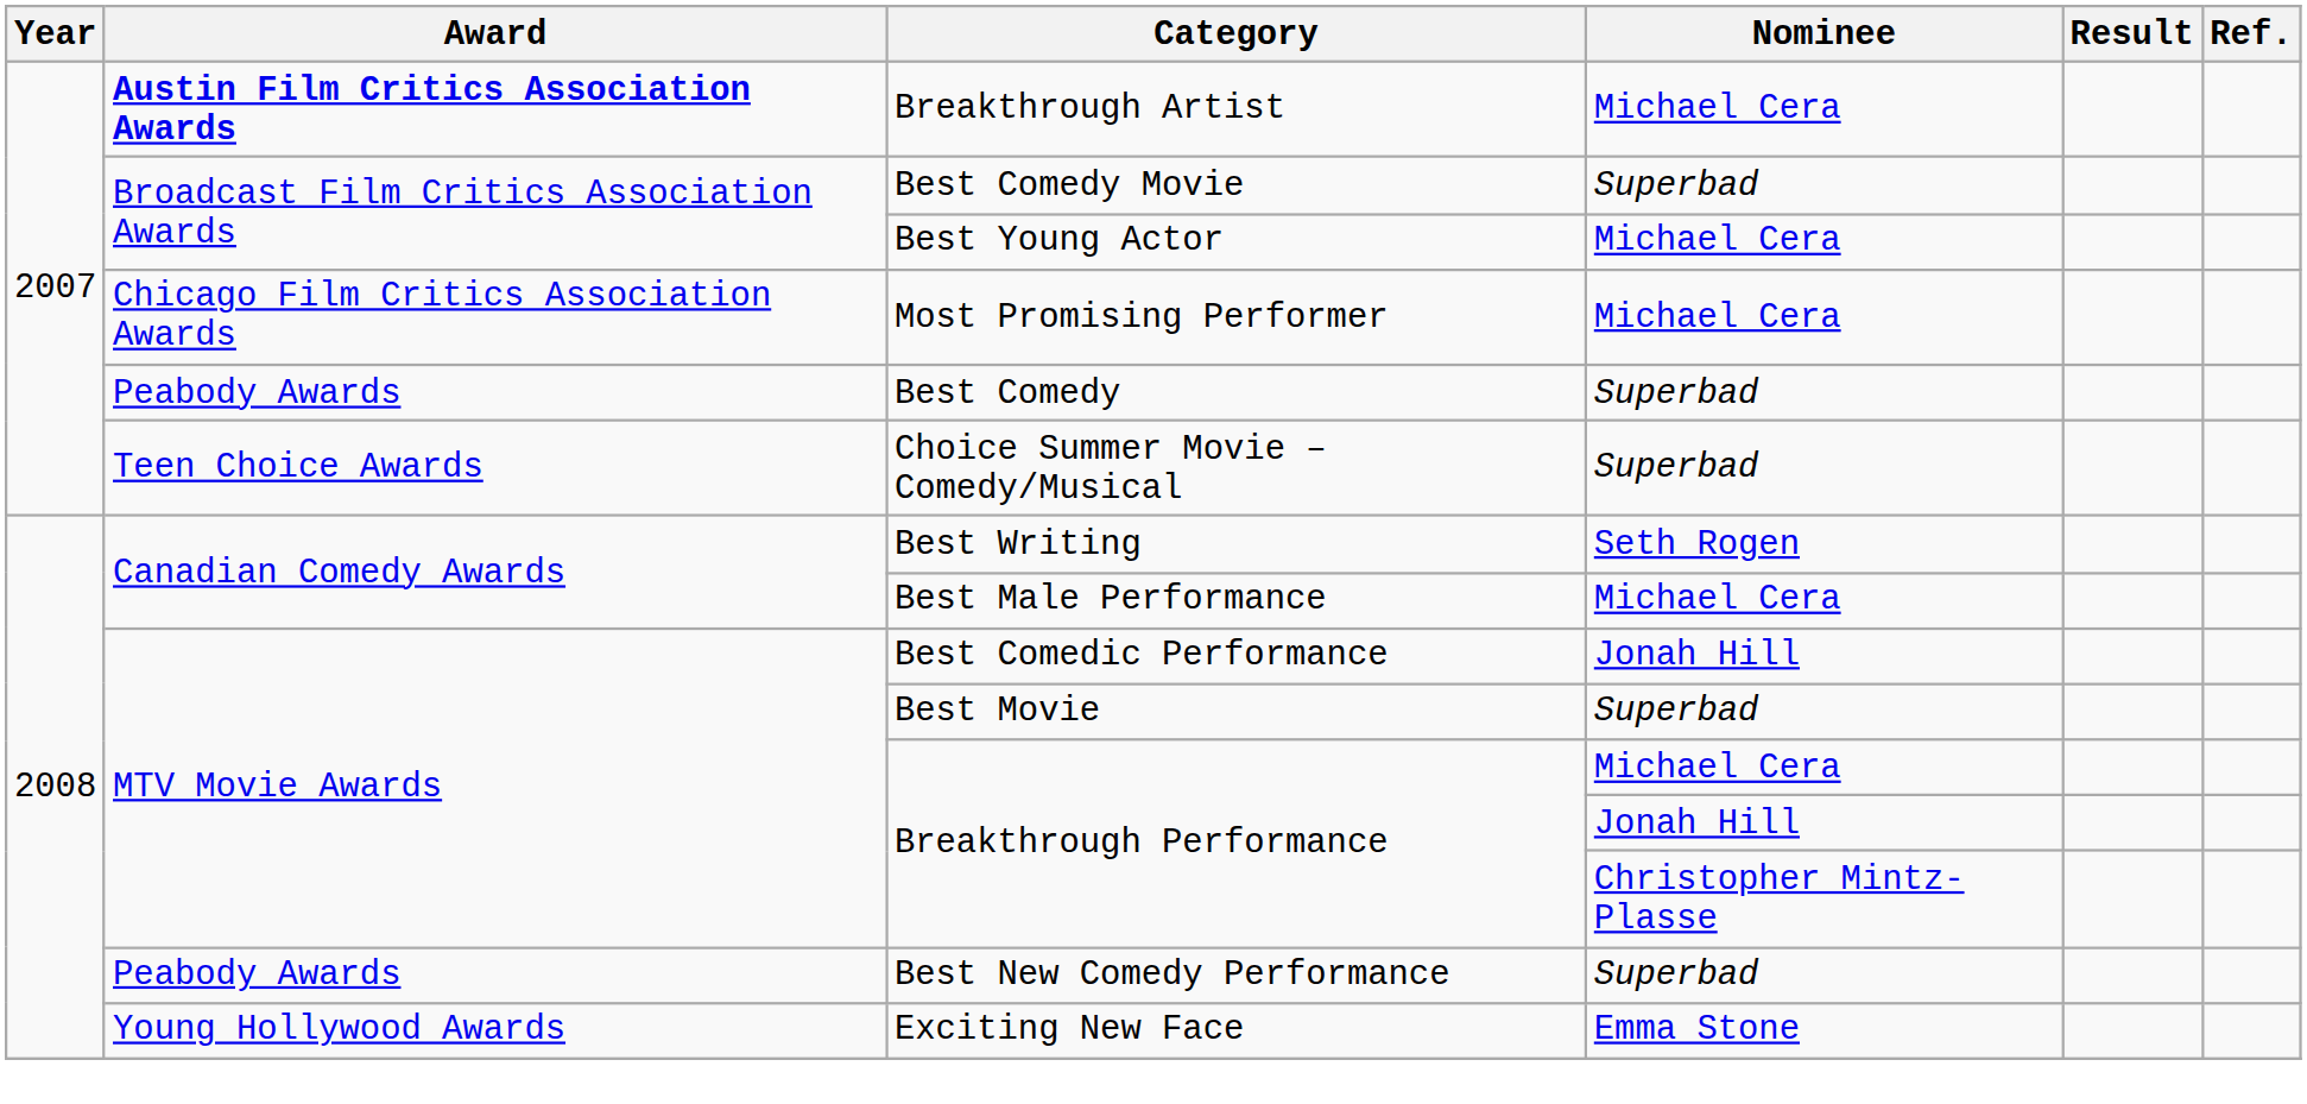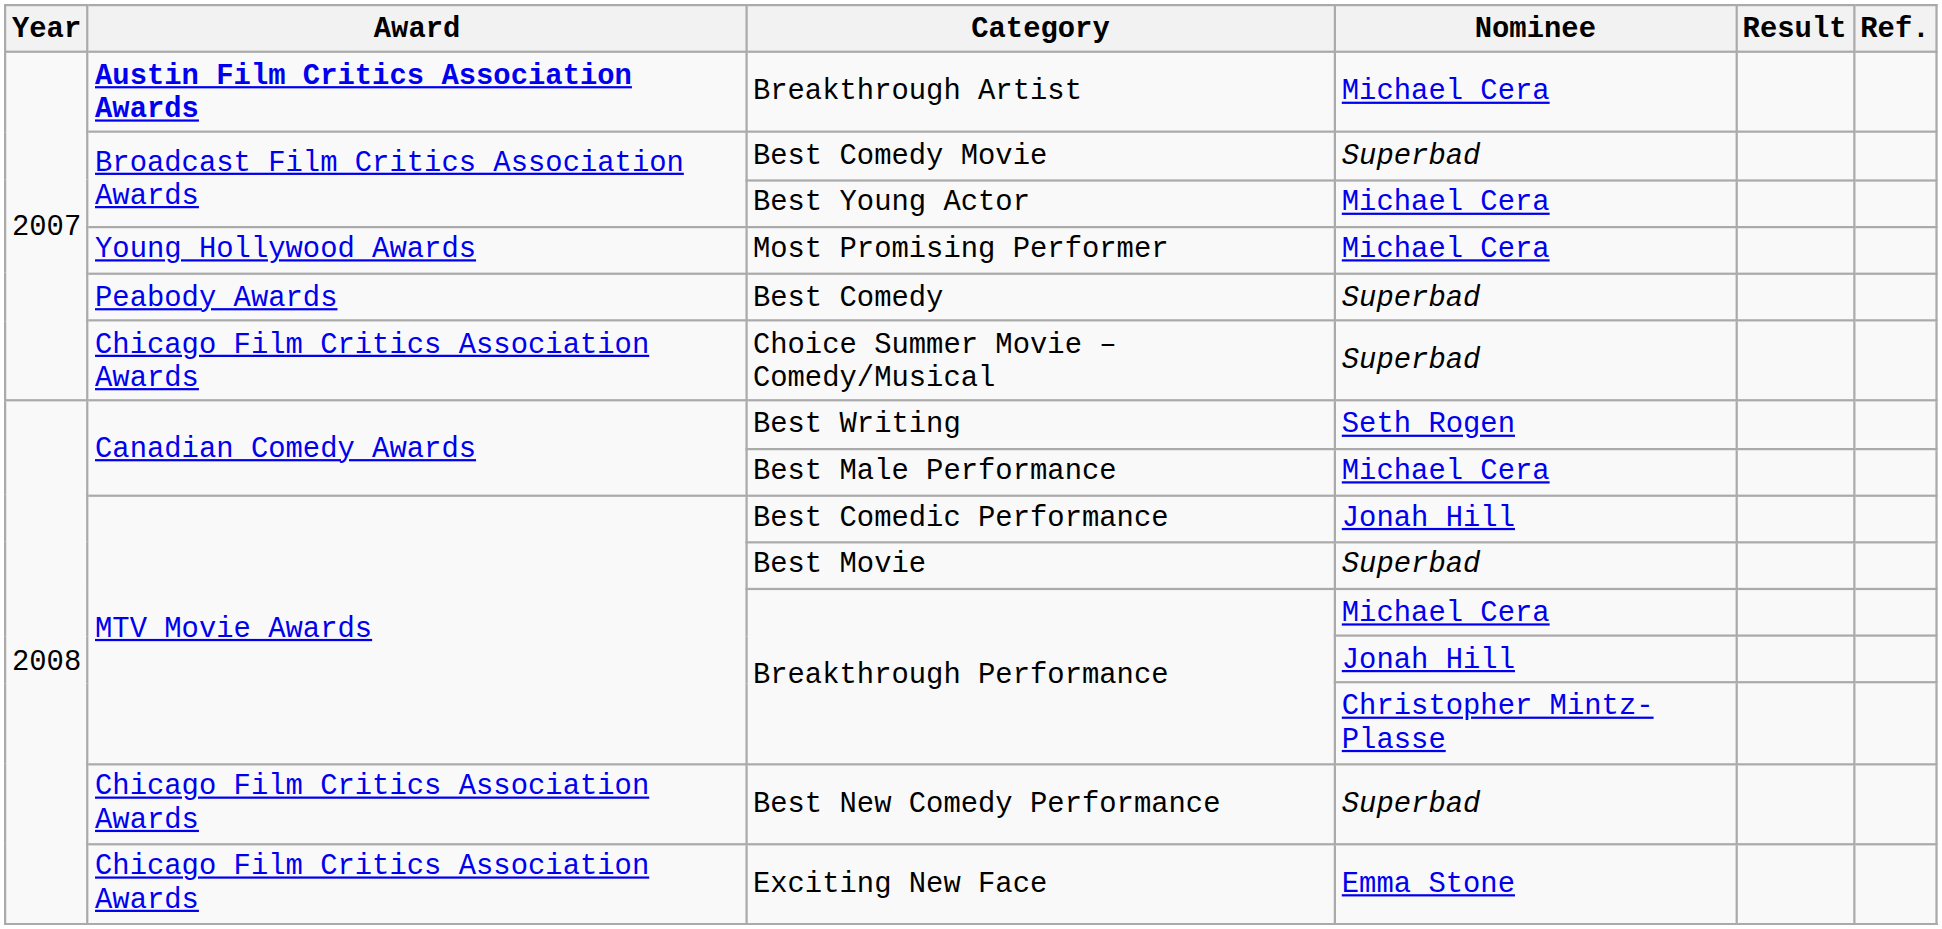Most Promising Performer | Award: Chicago Film Critics Association Awards -> Young Hollywood Awards
Choice Summer Movie – Comedy/Musical | Award: Teen Choice Awards -> Chicago Film Critics Association Awards
Best New Comedy Performance | Award: Peabody Awards -> Chicago Film Critics Association Awards
Exciting New Face | Award: Young Hollywood Awards -> Chicago Film Critics Association Awards
